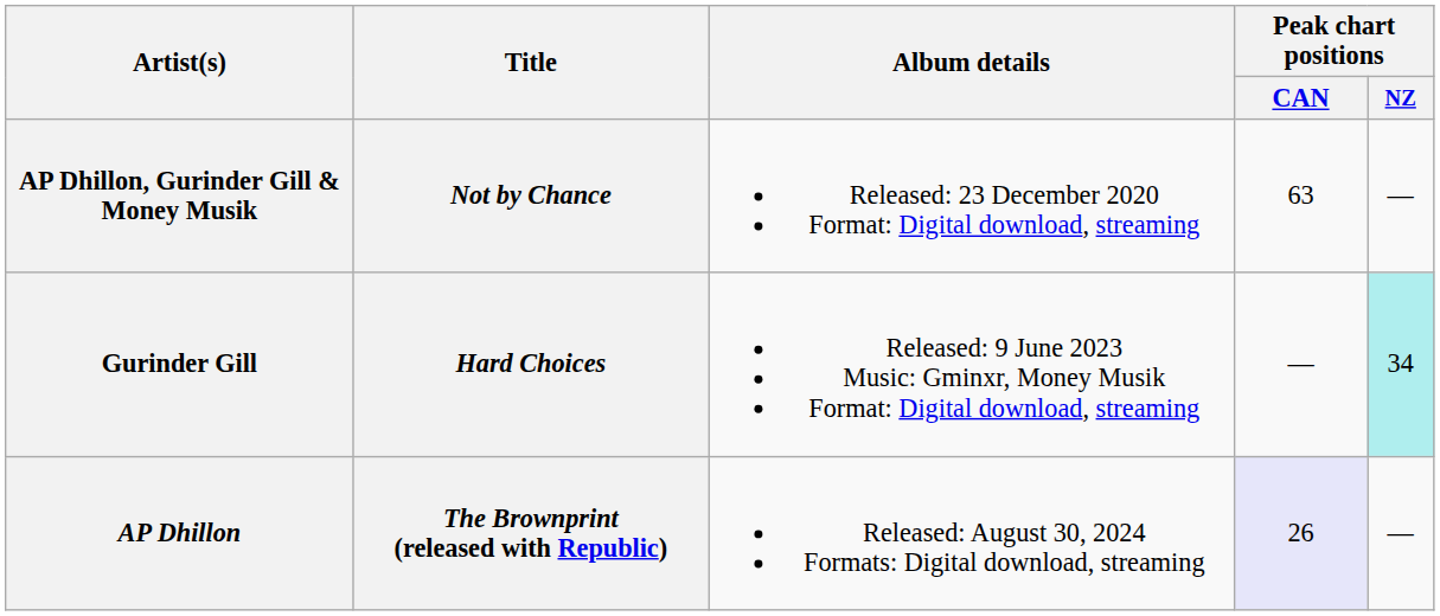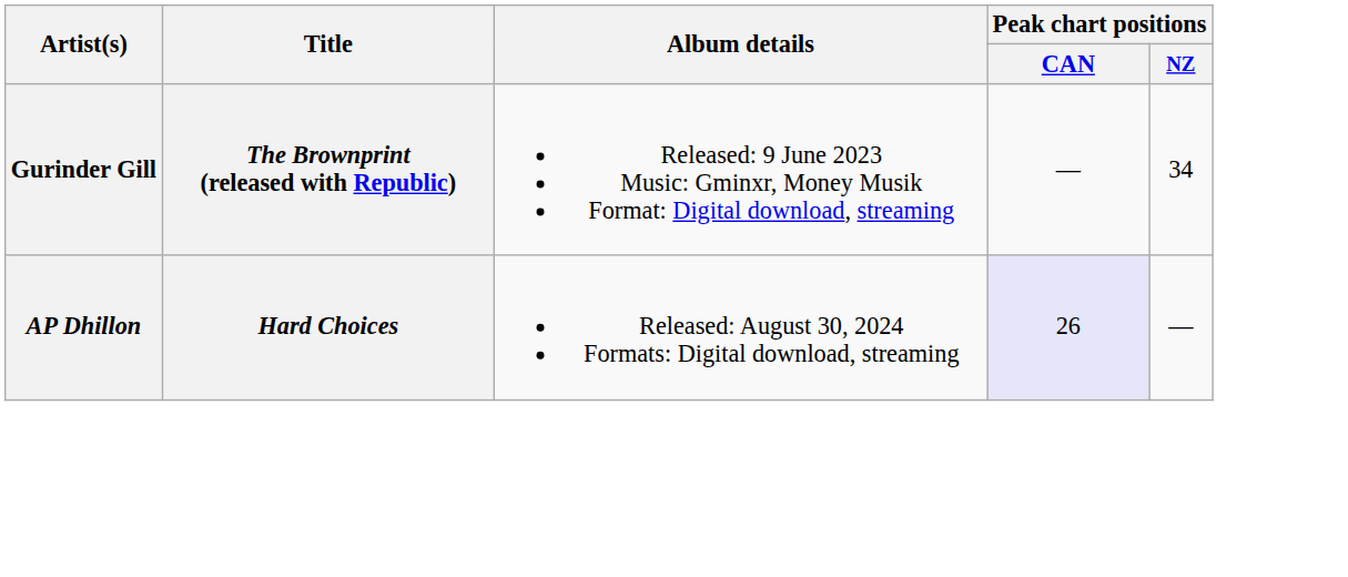- row: AP Dhillon, Gurinder Gill & Money Musik | Not by Chance | Released: 23 December 2020 Format: Digital download, streaming | 63 | —
Gurinder Gill | Title: Hard Choices -> The Brownprint (released with Republic)
Gurinder Gill | Peak chart positions / NZ: paleturquoise background -> no background
AP Dhillon | Title: The Brownprint (released with Republic) -> Hard Choices
